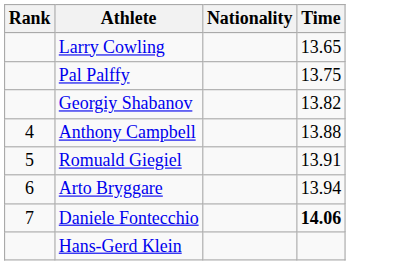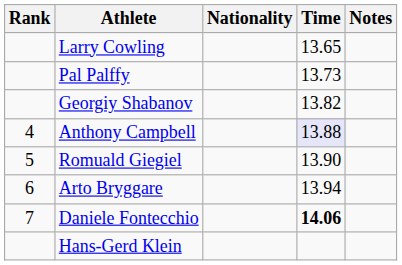+ column: Notes
Pal Palffy | Time: 13.75 -> 13.73
Anthony Campbell | Time: no background -> lavender background
Romuald Giegiel | Time: 13.91 -> 13.90
